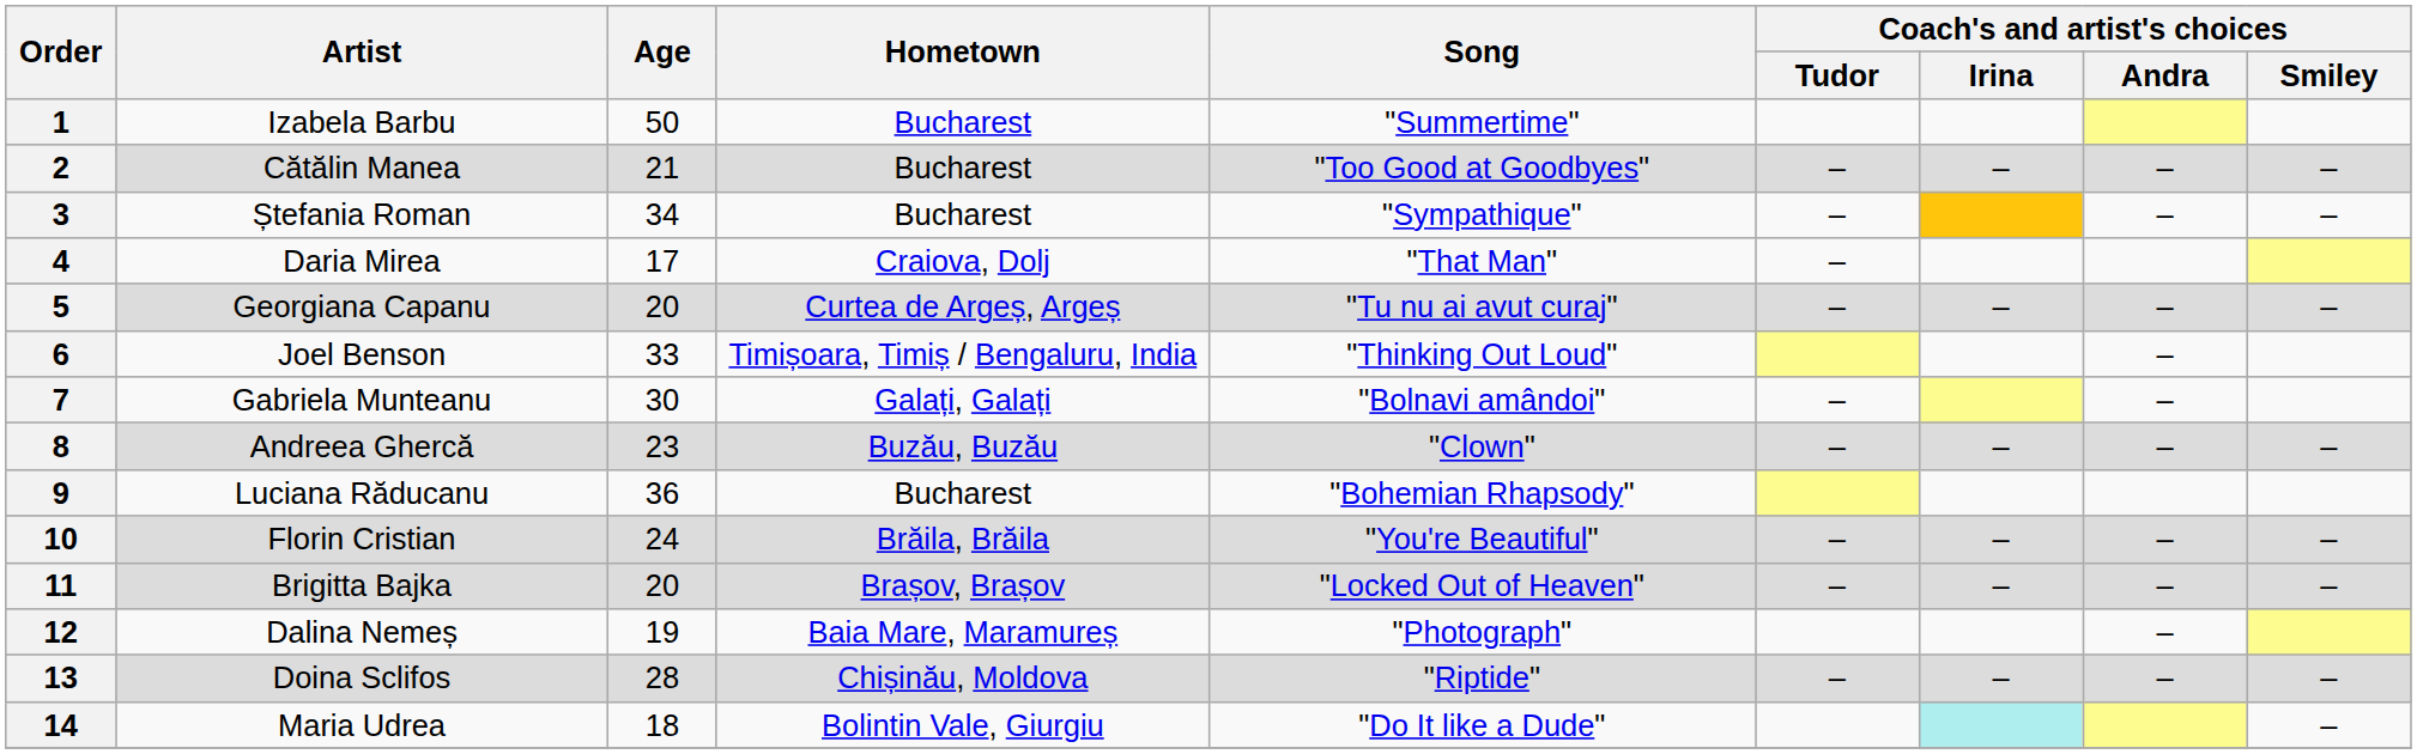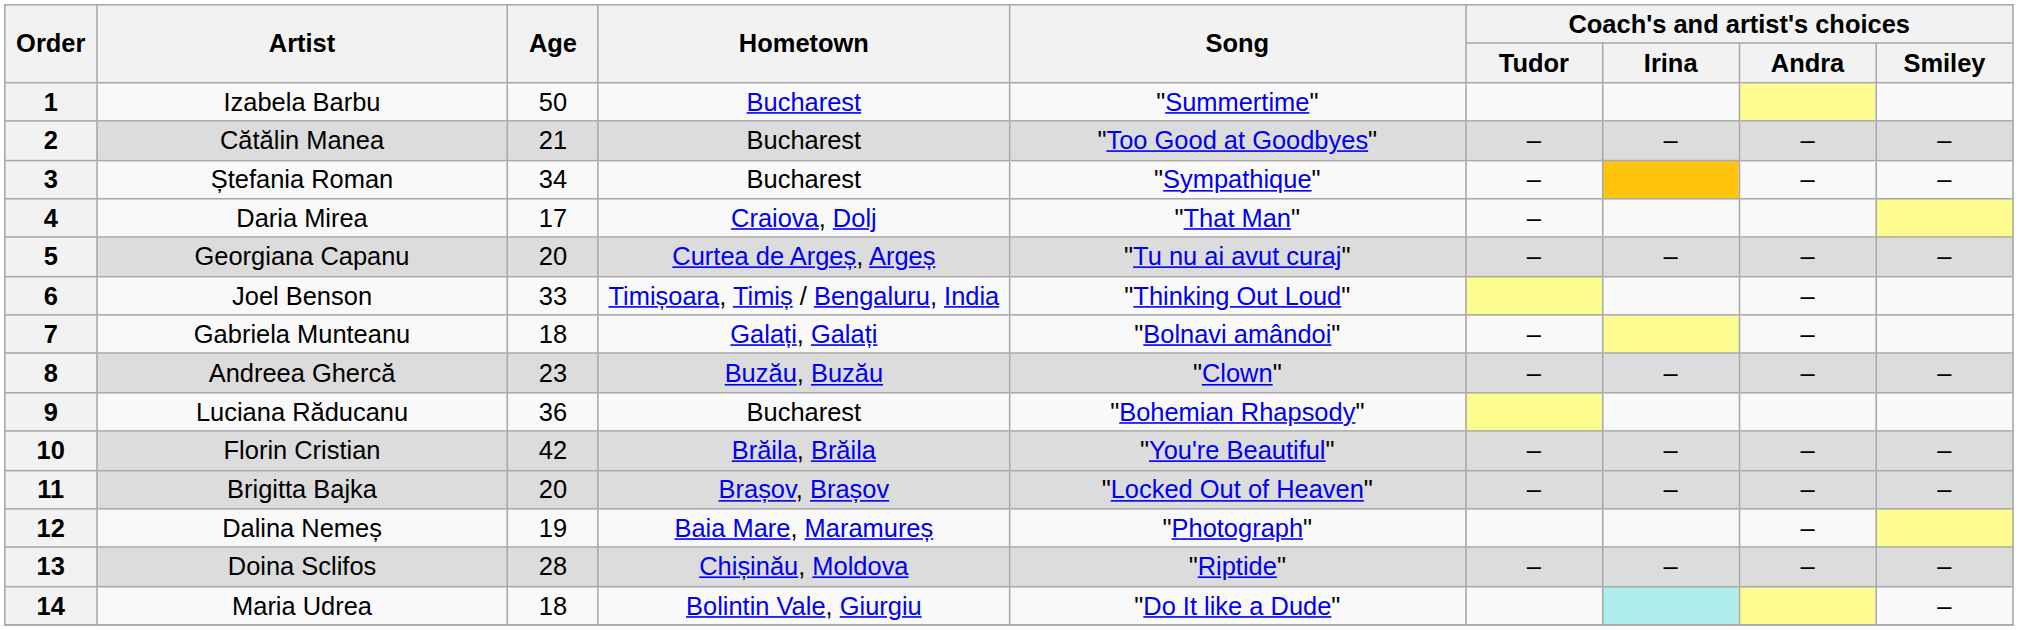7 | Age: 30 -> 18
10 | Age: 24 -> 42
